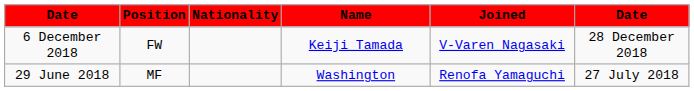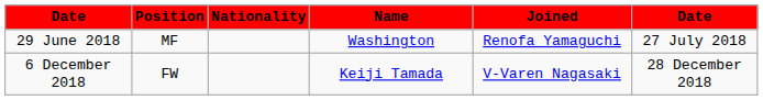rows swapped: 29 June 2018 <-> 6 December 2018
